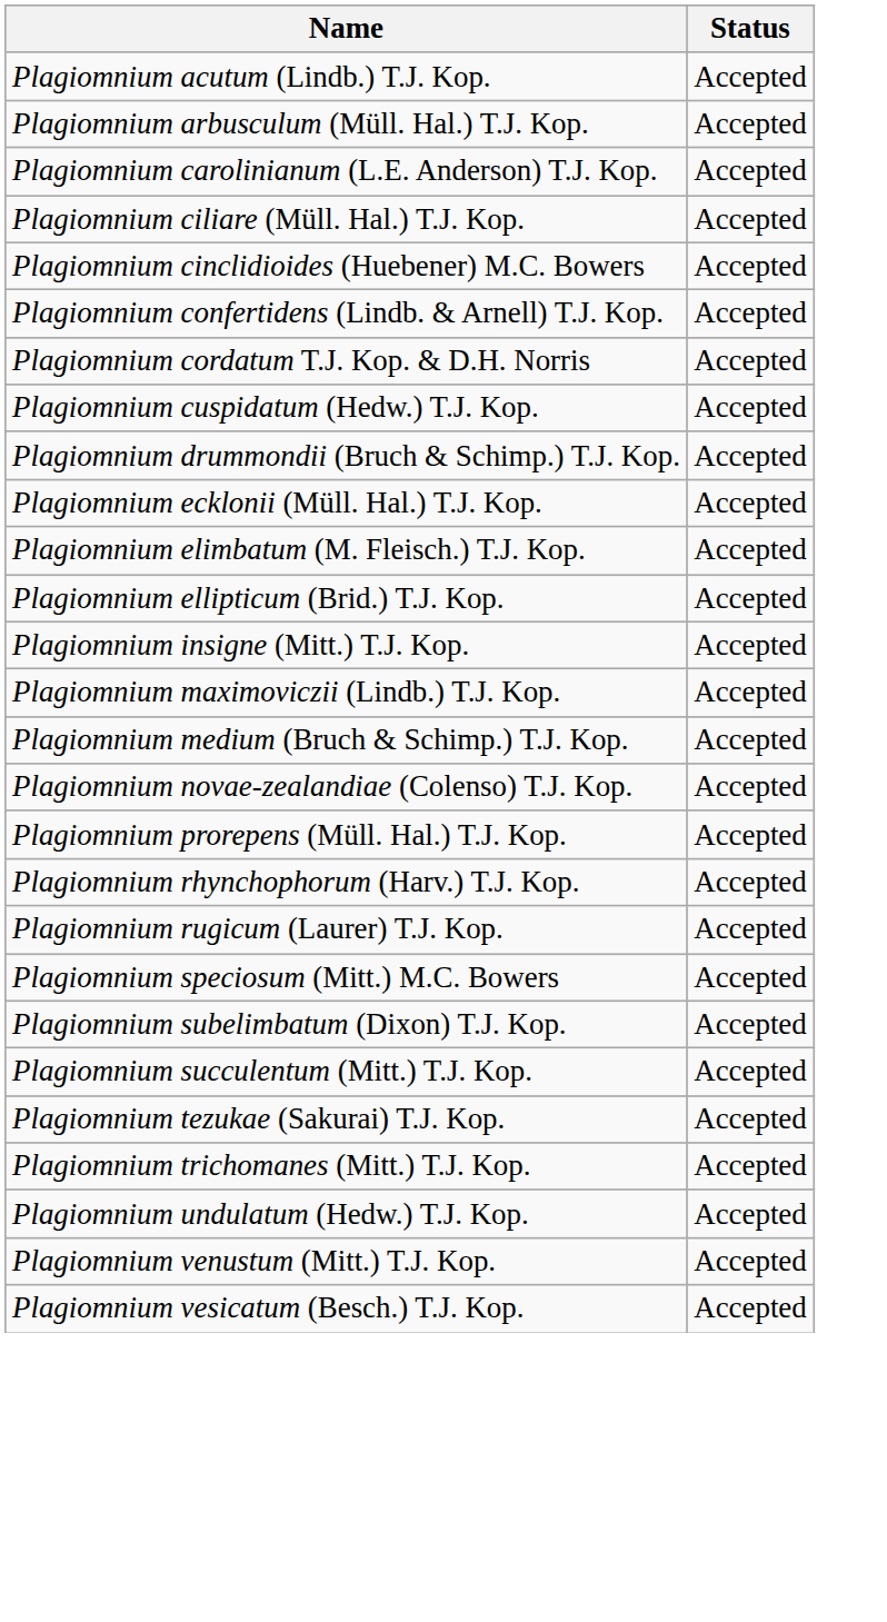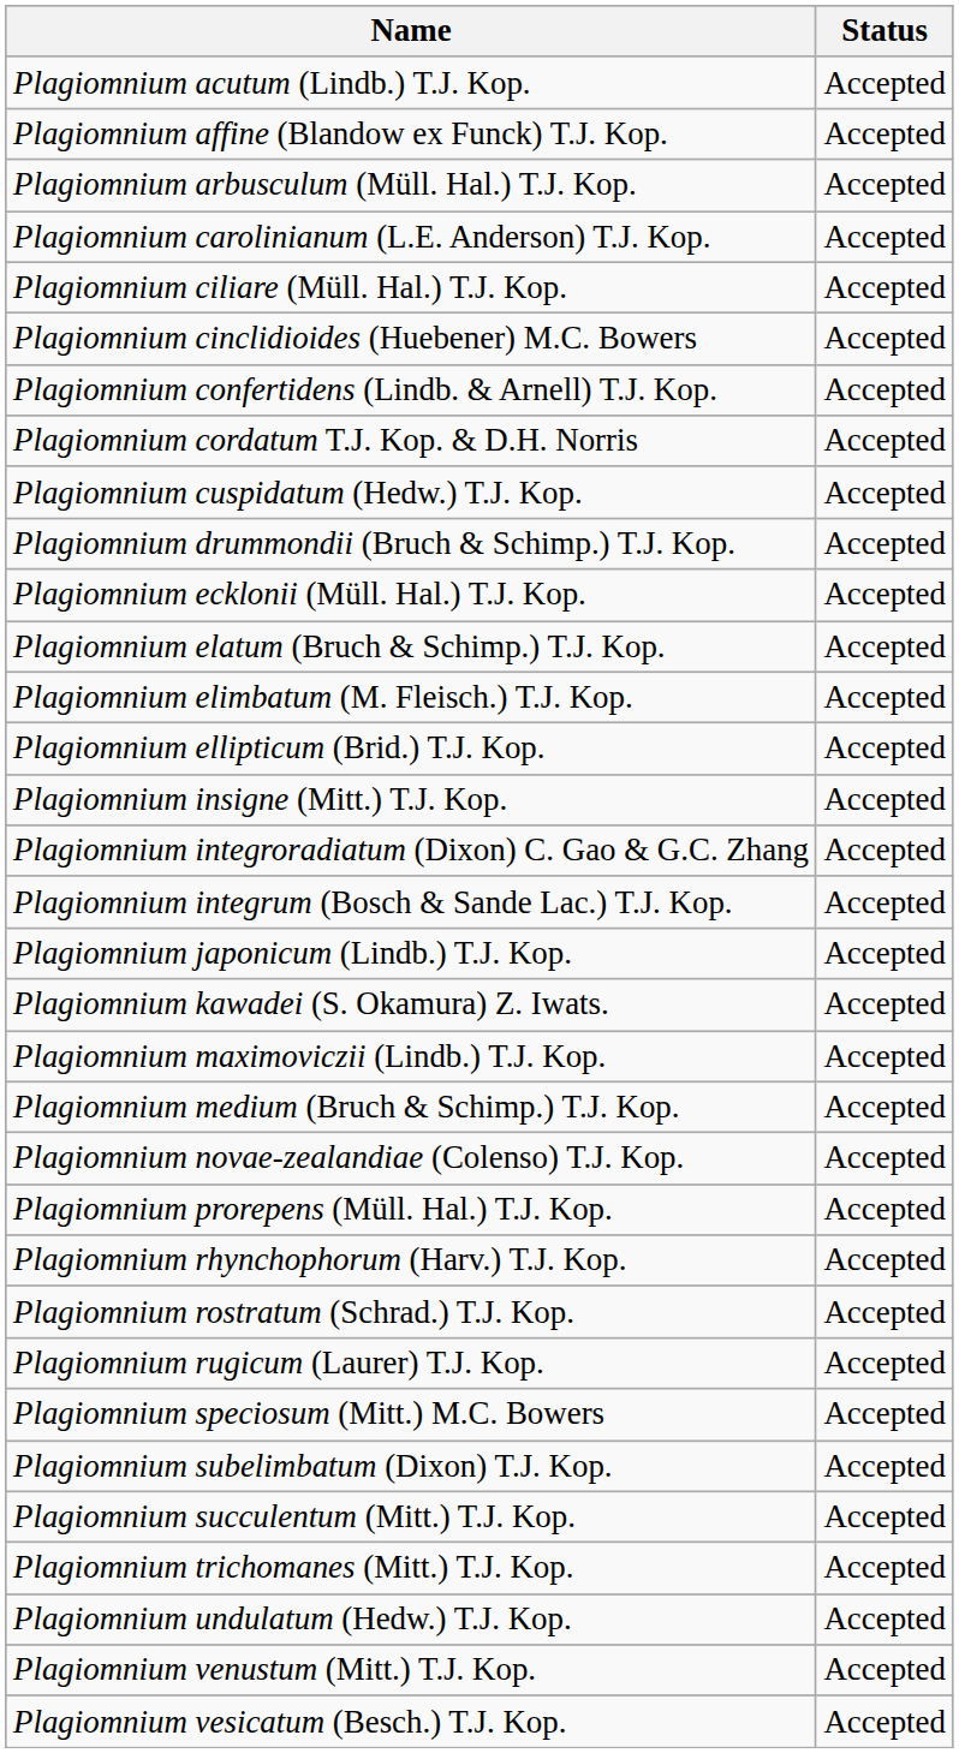+ row: Plagiomnium affine (Blandow ex Funck) T.J. Kop. | Accepted
+ row: Plagiomnium elatum (Bruch & Schimp.) T.J. Kop. | Accepted
+ row: Plagiomnium integroradiatum (Dixon) C. Gao & G.C. Zhang | Accepted
+ row: Plagiomnium integrum (Bosch & Sande Lac.) T.J. Kop. | Accepted
+ row: Plagiomnium japonicum (Lindb.) T.J. Kop. | Accepted
+ row: Plagiomnium kawadei (S. Okamura) Z. Iwats. | Accepted
+ row: Plagiomnium rostratum (Schrad.) T.J. Kop. | Accepted
- row: Plagiomnium tezukae (Sakurai) T.J. Kop. | Accepted
